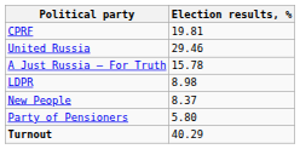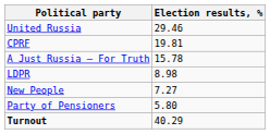rows swapped: United Russia <-> CPRF
New People | Election results, %: 8.37 -> 7.27
